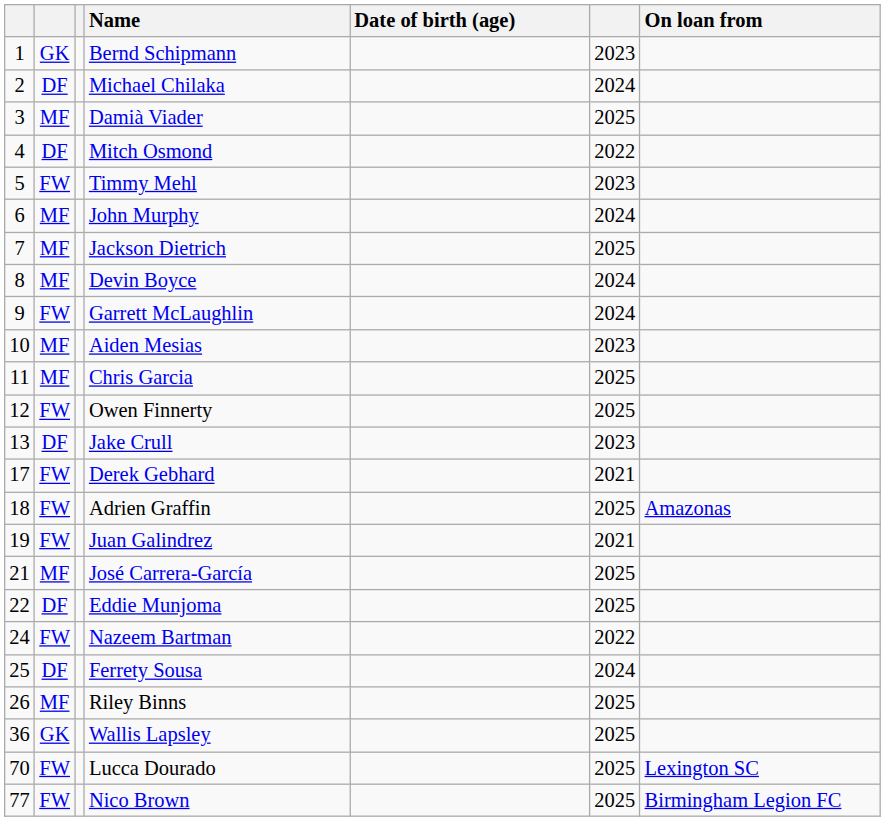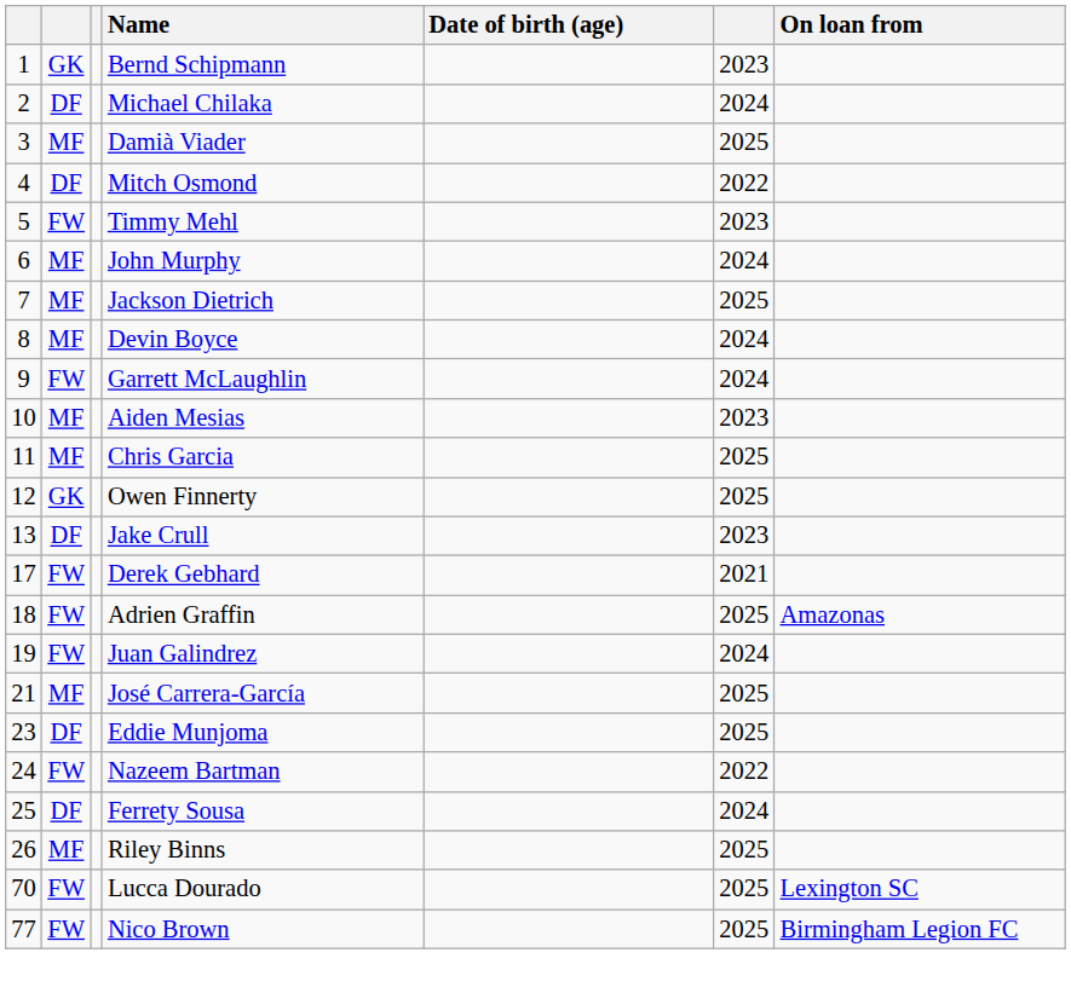Owen Finnerty | column 2: FW -> GK
Juan Galindrez | column 6: 2021 -> 2024
Eddie Munjoma | column 1: 22 -> 23
- row: 36 | GK | Wallis Lapsley | 2025
